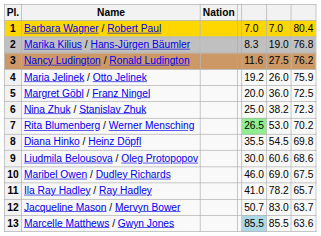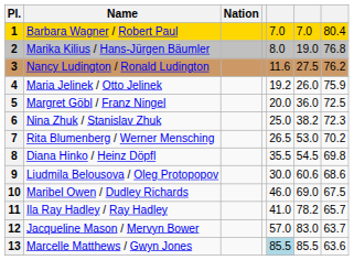Marika Kilius / Hans-Jürgen Bäumler | column 5: 8.3 -> 8.0
Rita Blumenberg / Werner Mensching | column 5: lightgreen background -> no background
Jacqueline Mason / Mervyn Bower | column 5: 50.7 -> 57.0
